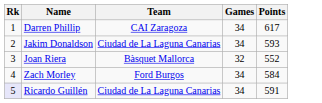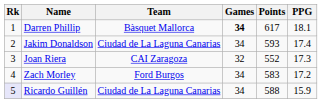+ column: PPG | 18.1 | 17.4 | 17.3 | 17.2 | 15.9
Darren Phillip | Team: CAI Zaragoza -> Bàsquet Mallorca
Darren Phillip | Games: normal -> bold
Joan Riera | Team: Bàsquet Mallorca -> CAI Zaragoza
Zach Morley | Points: 584 -> 583
Ricardo Guillén | Points: 591 -> 588
